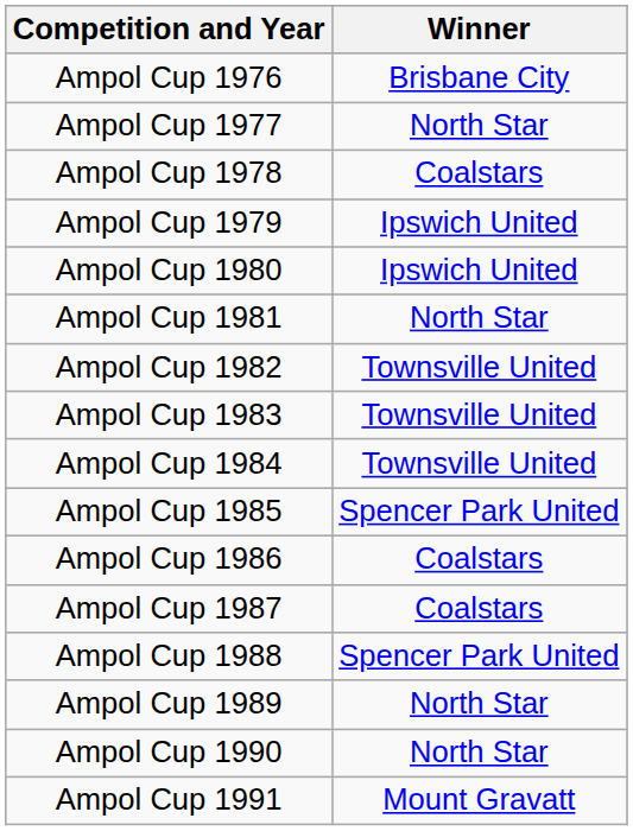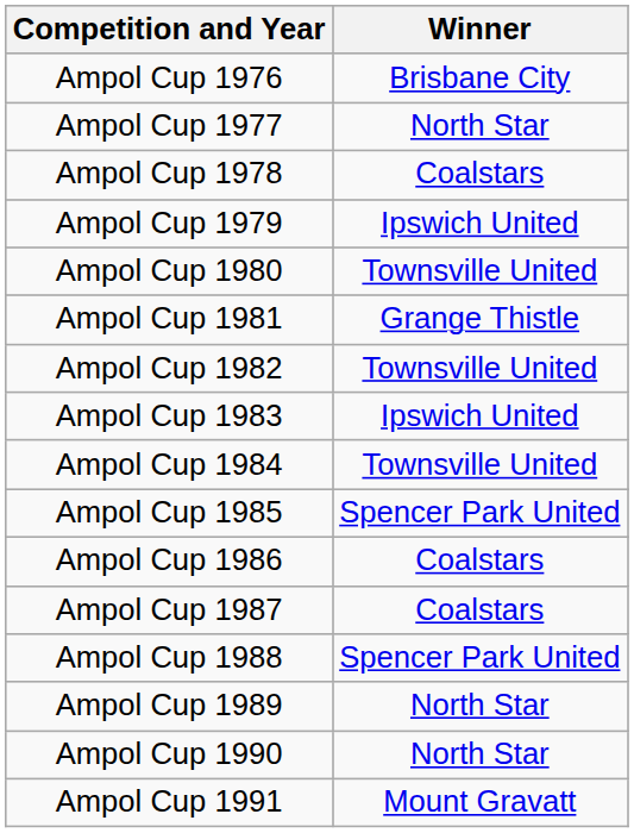Ampol Cup 1980 | Winner: Ipswich United -> Townsville United
Ampol Cup 1981 | Winner: North Star -> Grange Thistle
Ampol Cup 1983 | Winner: Townsville United -> Ipswich United
